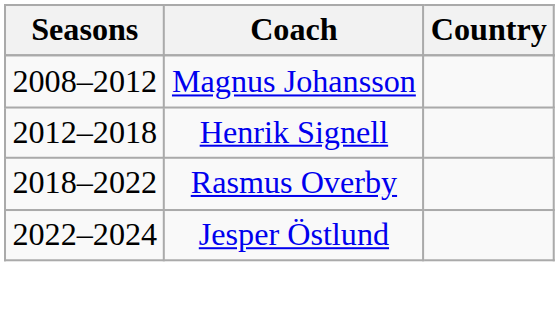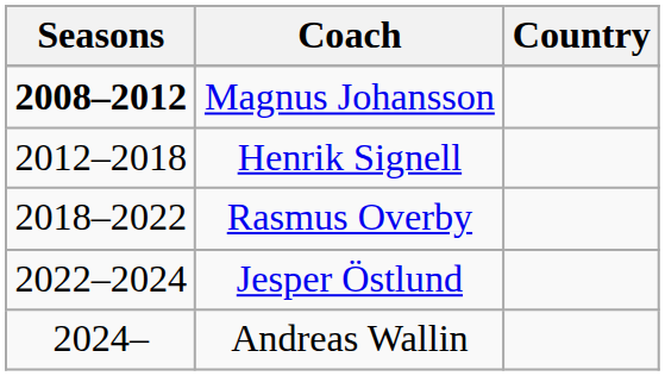Magnus Johansson | Seasons: normal -> bold
+ row: 2024– | Andreas Wallin
